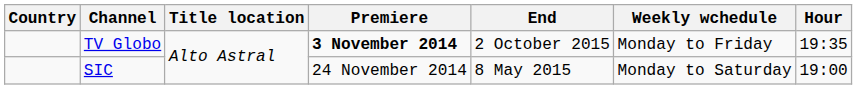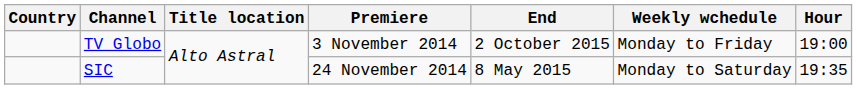TV Globo | Premiere: bold -> normal
TV Globo | Hour: 19:35 -> 19:00
SIC | Hour: 19:00 -> 19:35
